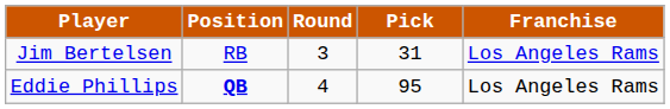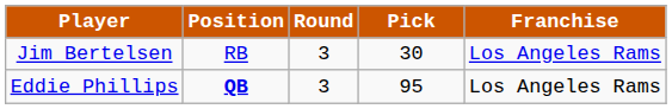Jim Bertelsen | Pick: 31 -> 30
Eddie Phillips | Round: 4 -> 3
